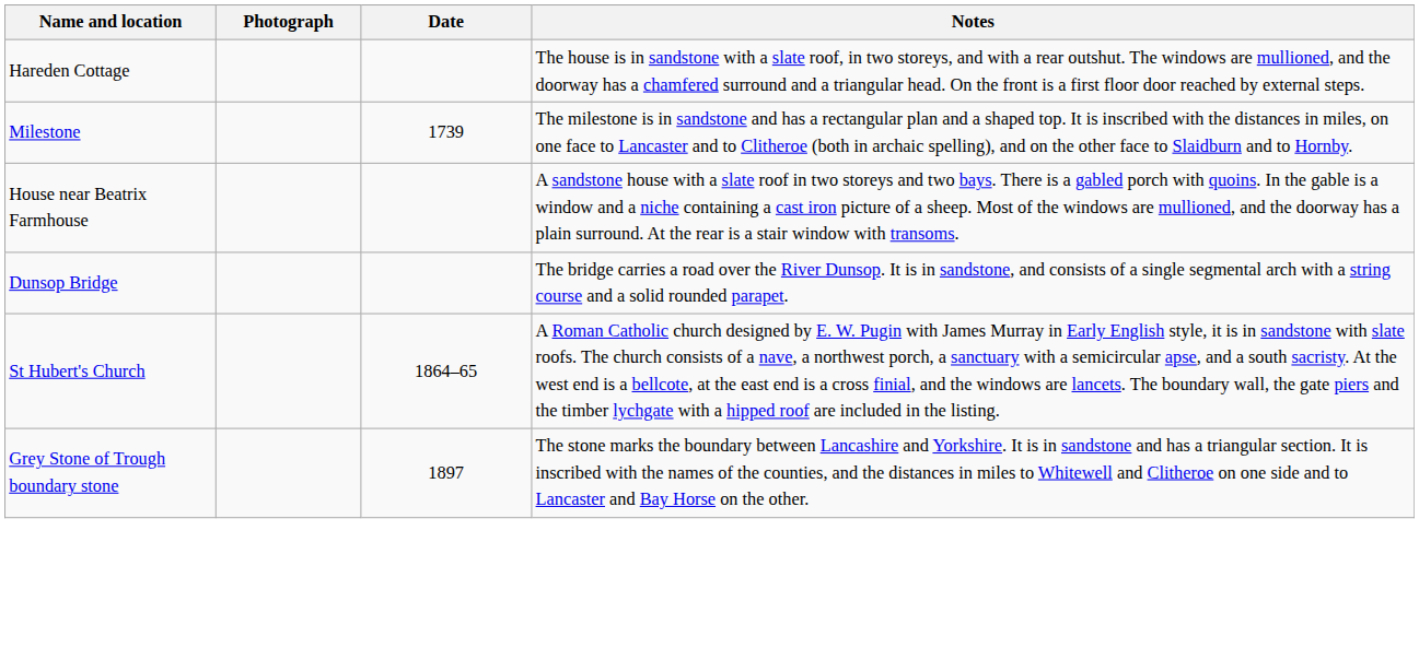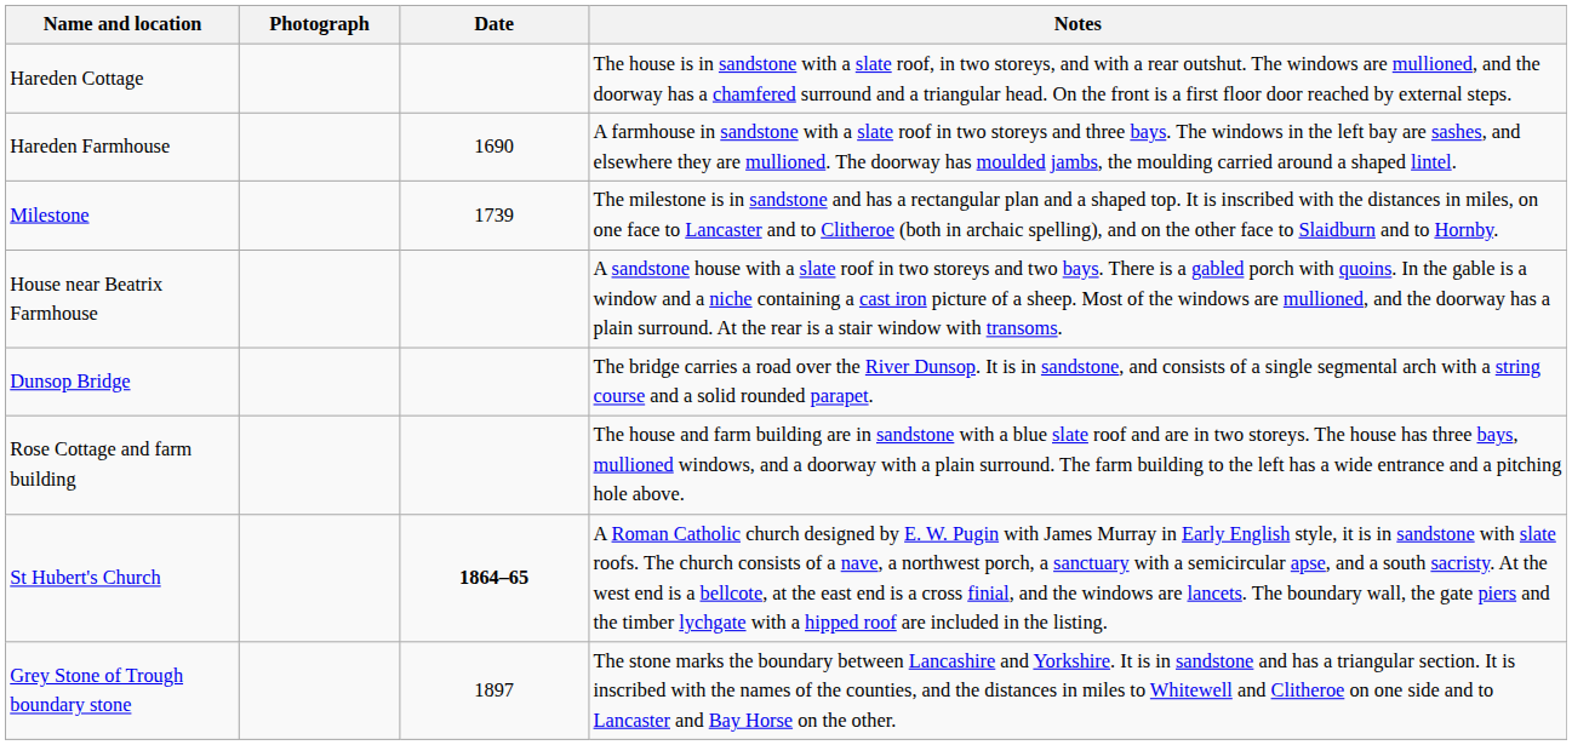+ row: Hareden Farmhouse | 1690 | A farmhouse in sandstone with a slate roof in two storeys and three bays. The windows in the left bay are sashes, and elsewhere they are mullioned. The doorway has moulded jambs, the moulding carried around a shaped lintel.
+ row: Rose Cottage and farm building | The house and farm building are in sandstone with a blue slate roof and are in two storeys. The house has three bays, mullioned windows, and a doorway with a plain surround. The farm building to the left has a wide entrance and a pitching hole above.
St Hubert's Church | Date: normal -> bold
